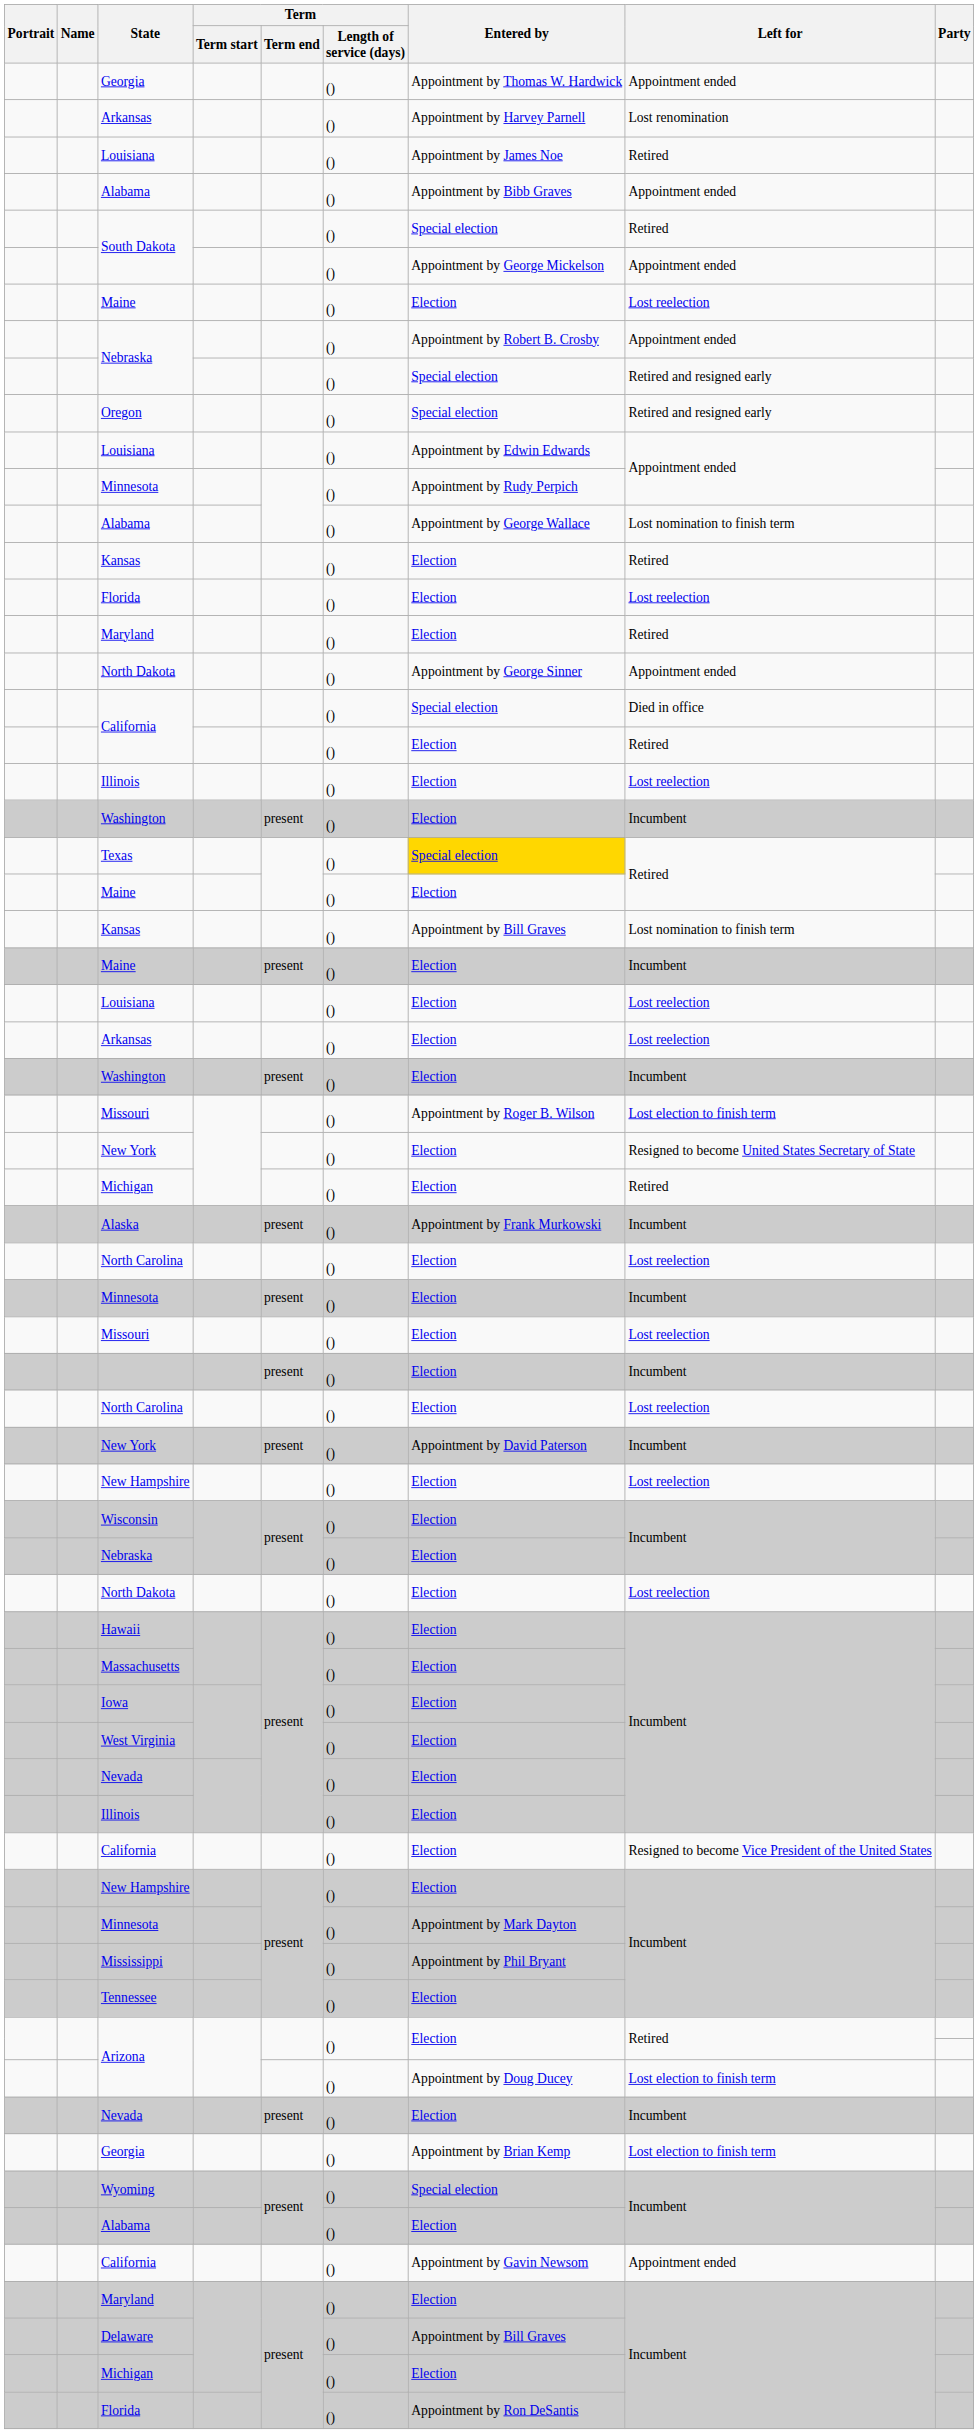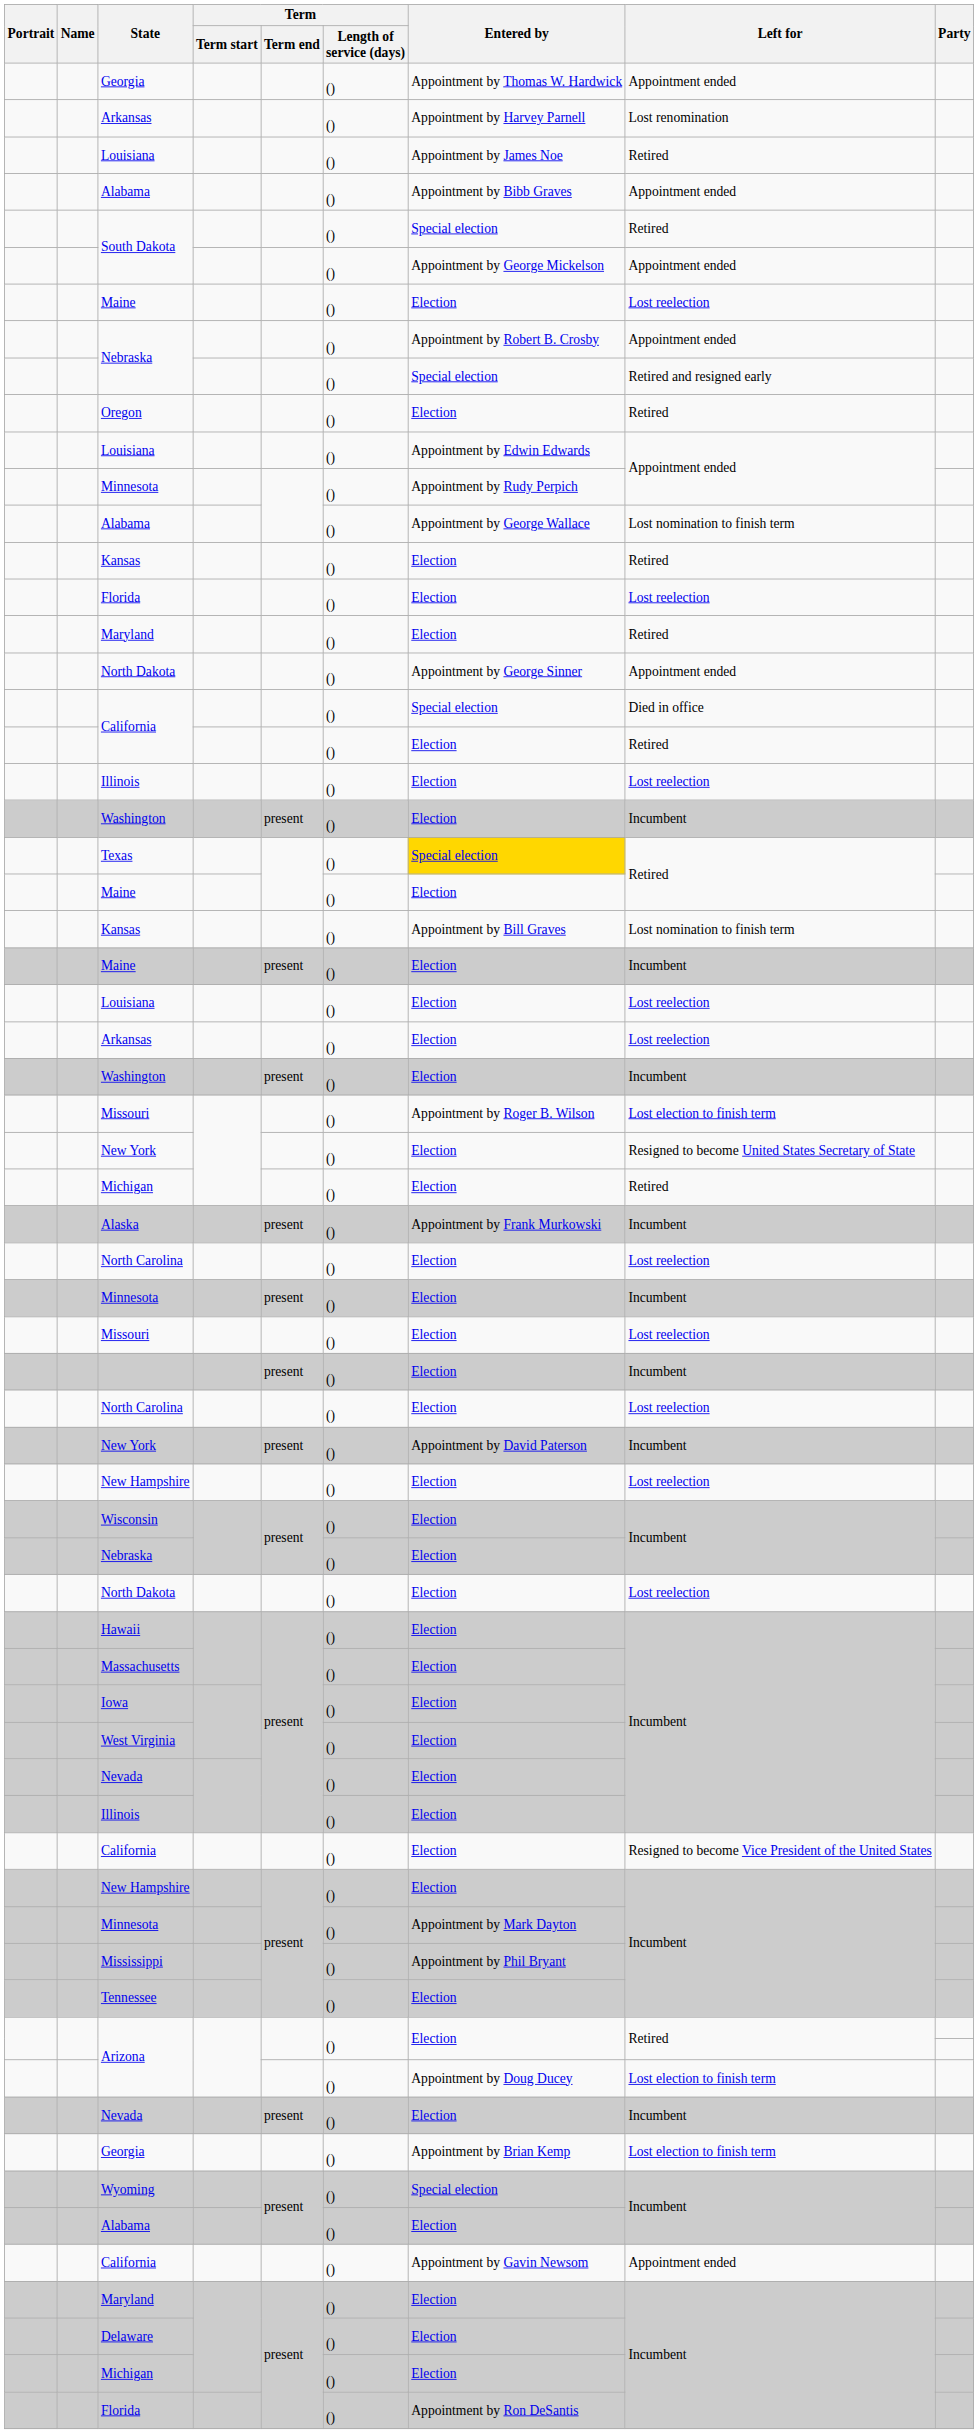Oregon | Entered by: Special election -> Election
Oregon | Left for: Retired and resigned early -> Retired
Delaware | Entered by: Appointment by Bill Graves -> Election
